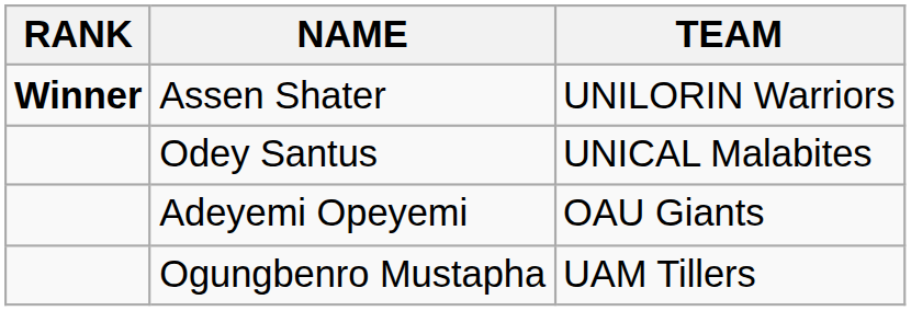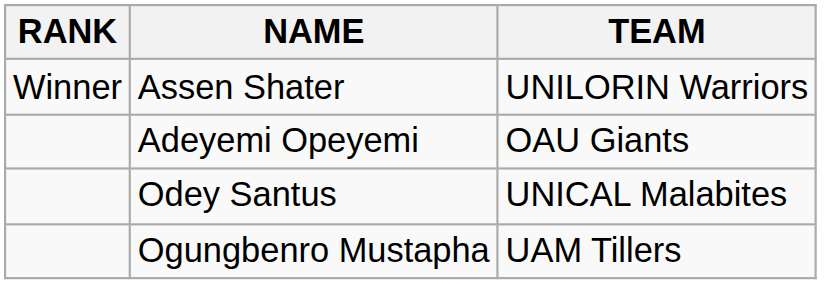Assen Shater | RANK: bold -> normal
rows swapped: Odey Santus <-> Adeyemi Opeyemi
